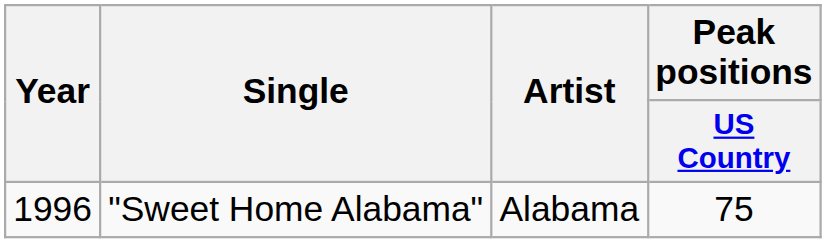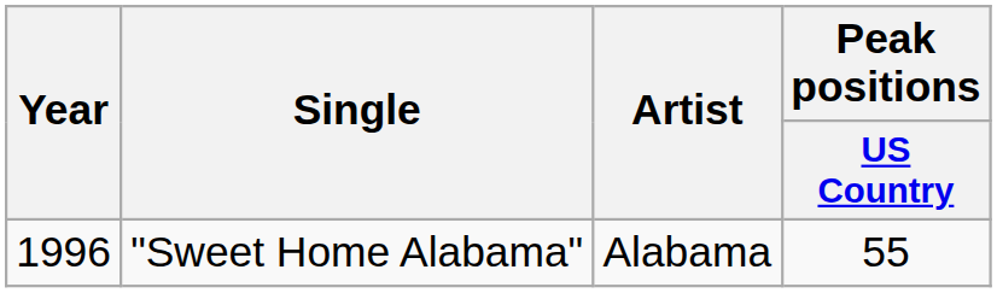"Sweet Home Alabama" | Peak positions / US Country: 75 -> 55
